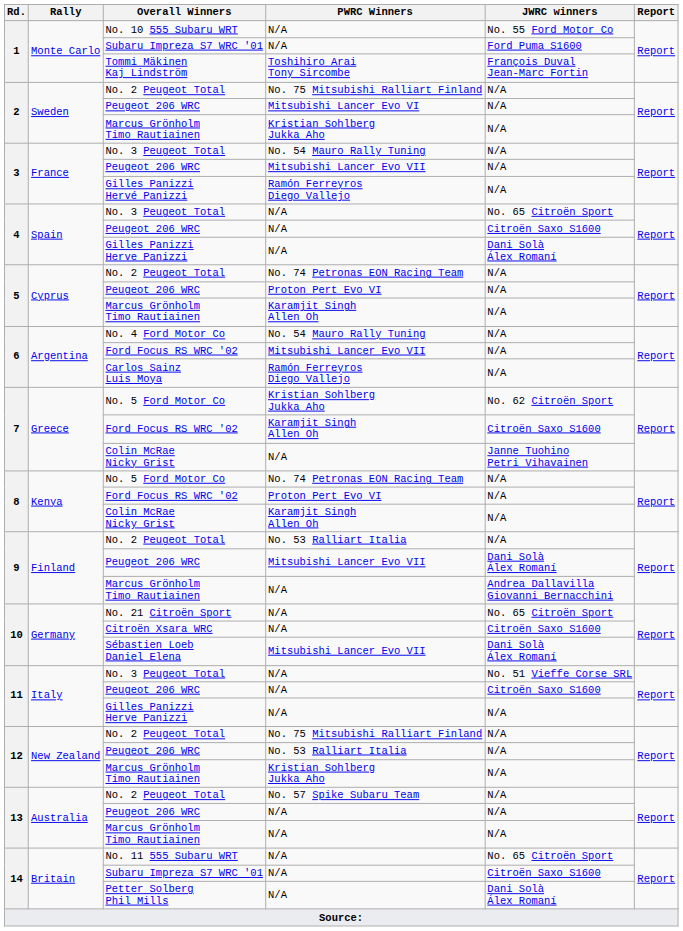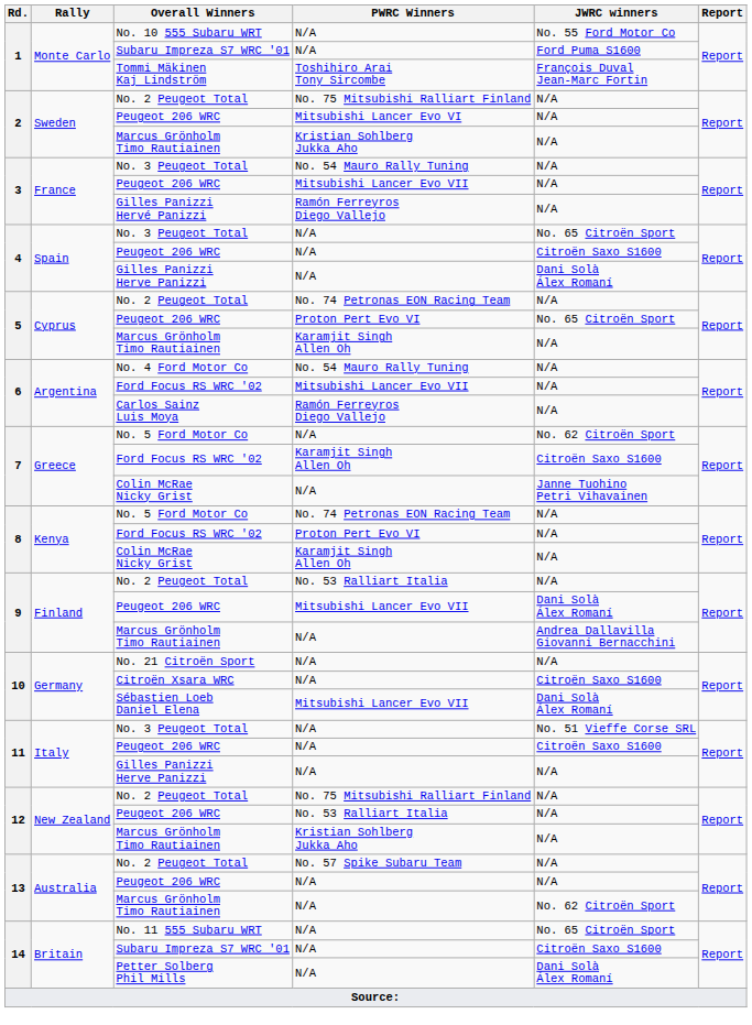5 / Peugeot 206 WRC | JWRC winners: N/A -> No. 65 Citroën Sport
7 / No. 5 Ford Motor Co | PWRC Winners: Kristian Sohlberg Jukka Aho -> N/A
No. 21 Citroën Sport | JWRC winners: No. 65 Citroën Sport -> N/A
13 / Marcus Grönholm Timo Rautiainen | JWRC winners: N/A -> No. 62 Citroën Sport
